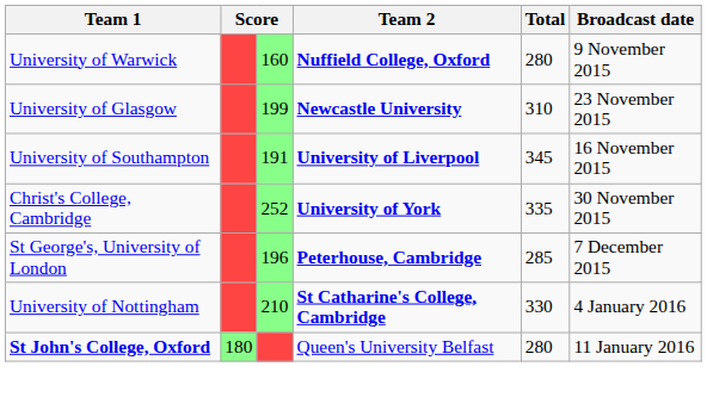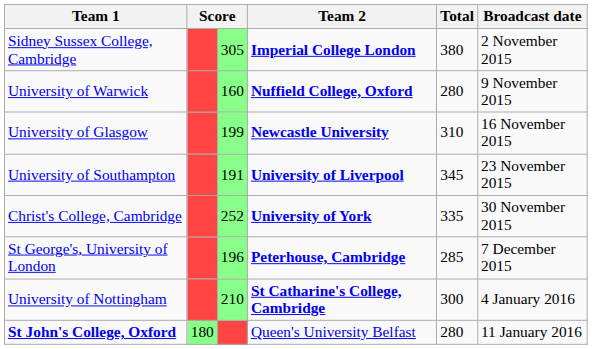+ row: Sidney Sussex College, Cambridge | 305 | Imperial College London | 380 | 2 November 2015
University of Glasgow | Broadcast date: 23 November 2015 -> 16 November 2015
University of Southampton | Broadcast date: 16 November 2015 -> 23 November 2015
University of Nottingham | Total: 330 -> 300
